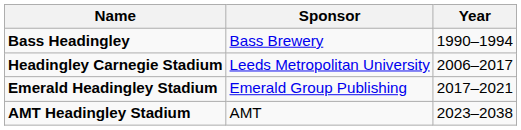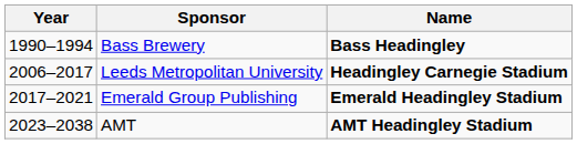columns swapped: Year <-> Name
